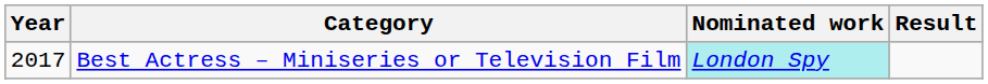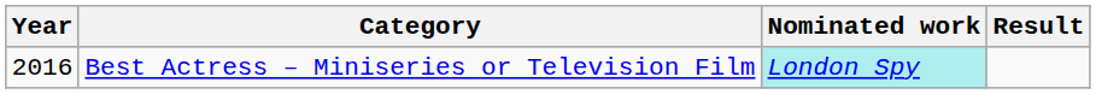Best Actress – Miniseries or Television Film | Year: 2017 -> 2016
